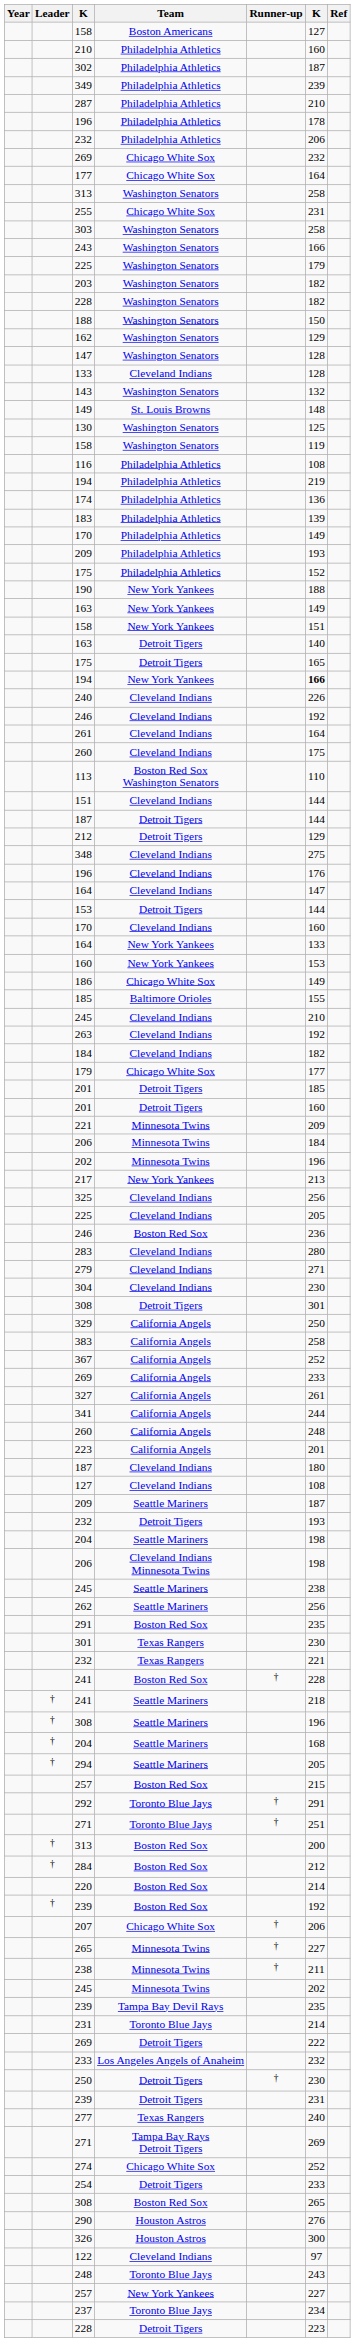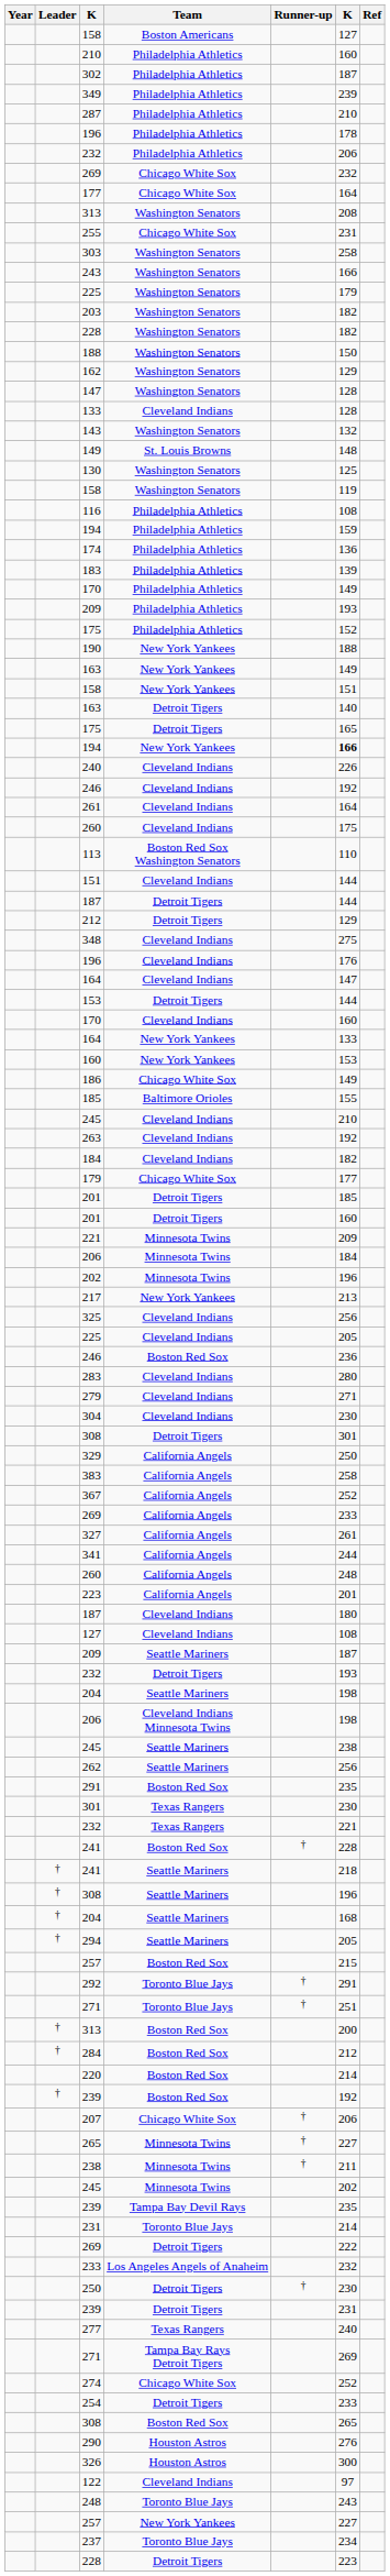313 / Washington Senators | column 6: 258 -> 208
194 / Philadelphia Athletics | column 6: 219 -> 159
